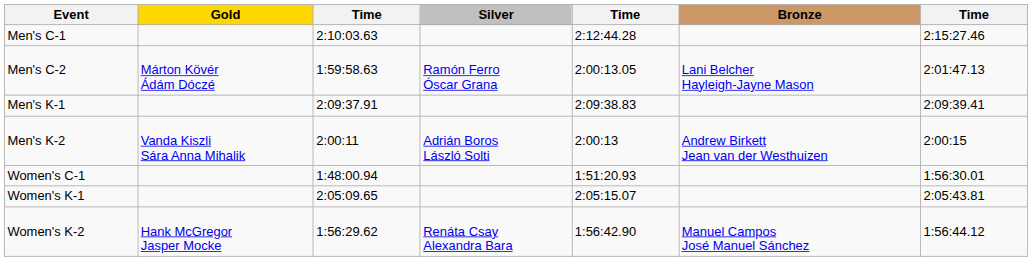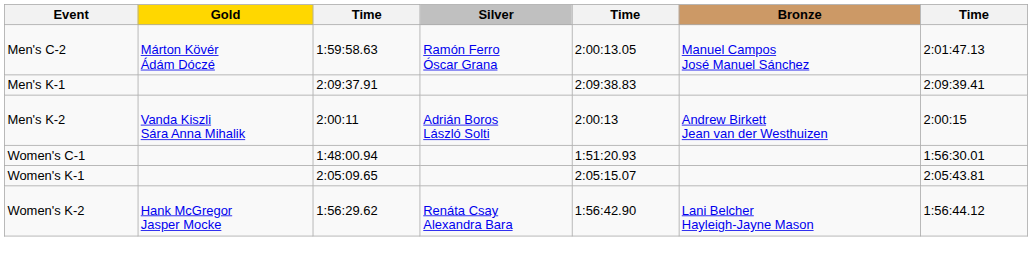- row: Men's C-1 | 2:10:03.63 | 2:12:44.28 | 2:15:27.46
Men's C-2 | Bronze: Lani Belcher Hayleigh-Jayne Mason -> Manuel Campos José Manuel Sánchez
Women's K-2 | Bronze: Manuel Campos José Manuel Sánchez -> Lani Belcher Hayleigh-Jayne Mason
